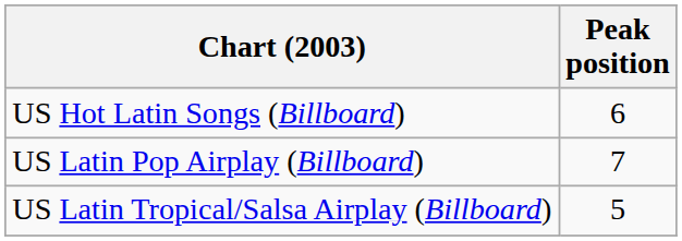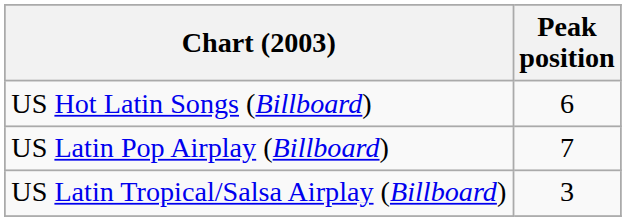US Latin Tropical/Salsa Airplay (Billboard) | Peak position: 5 -> 3
